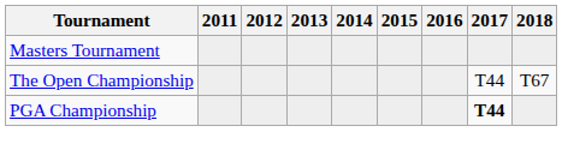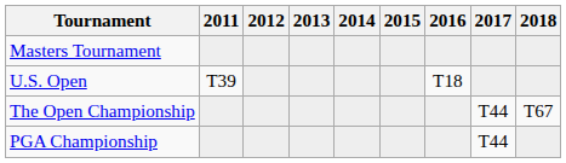+ row: U.S. Open | T39 | T18
PGA Championship | 2017: bold -> normal
